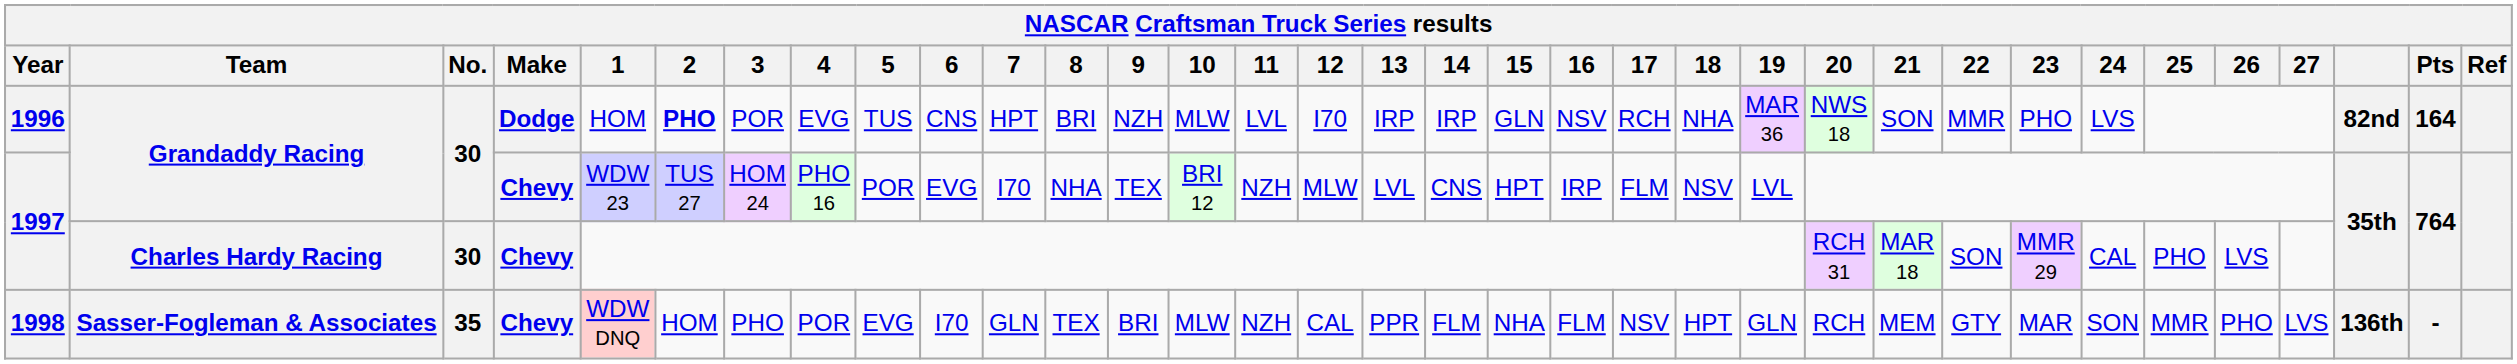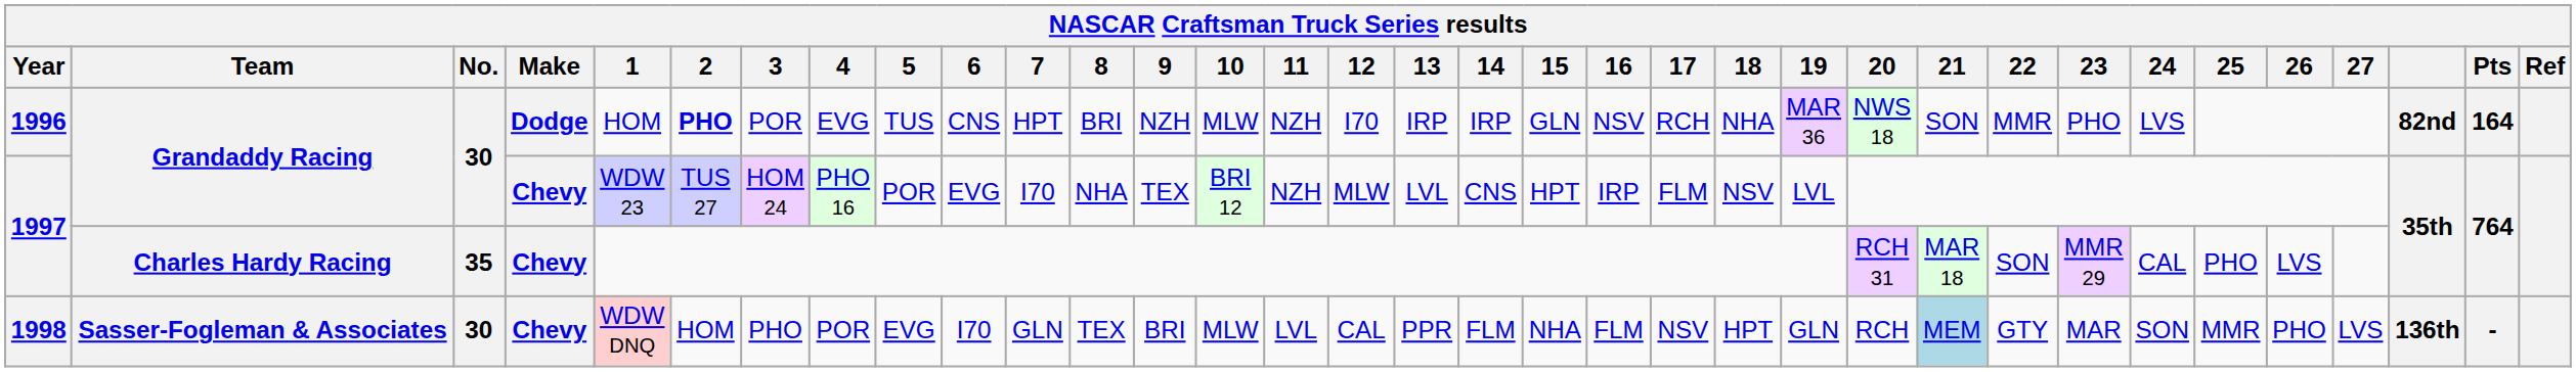1996 | 11: LVL -> NZH
1997 / Charles Hardy Racing | No.: 30 -> 35
1998 | No.: 35 -> 30
1998 | 11: NZH -> LVL
1998 | 21: no background -> lightblue background
